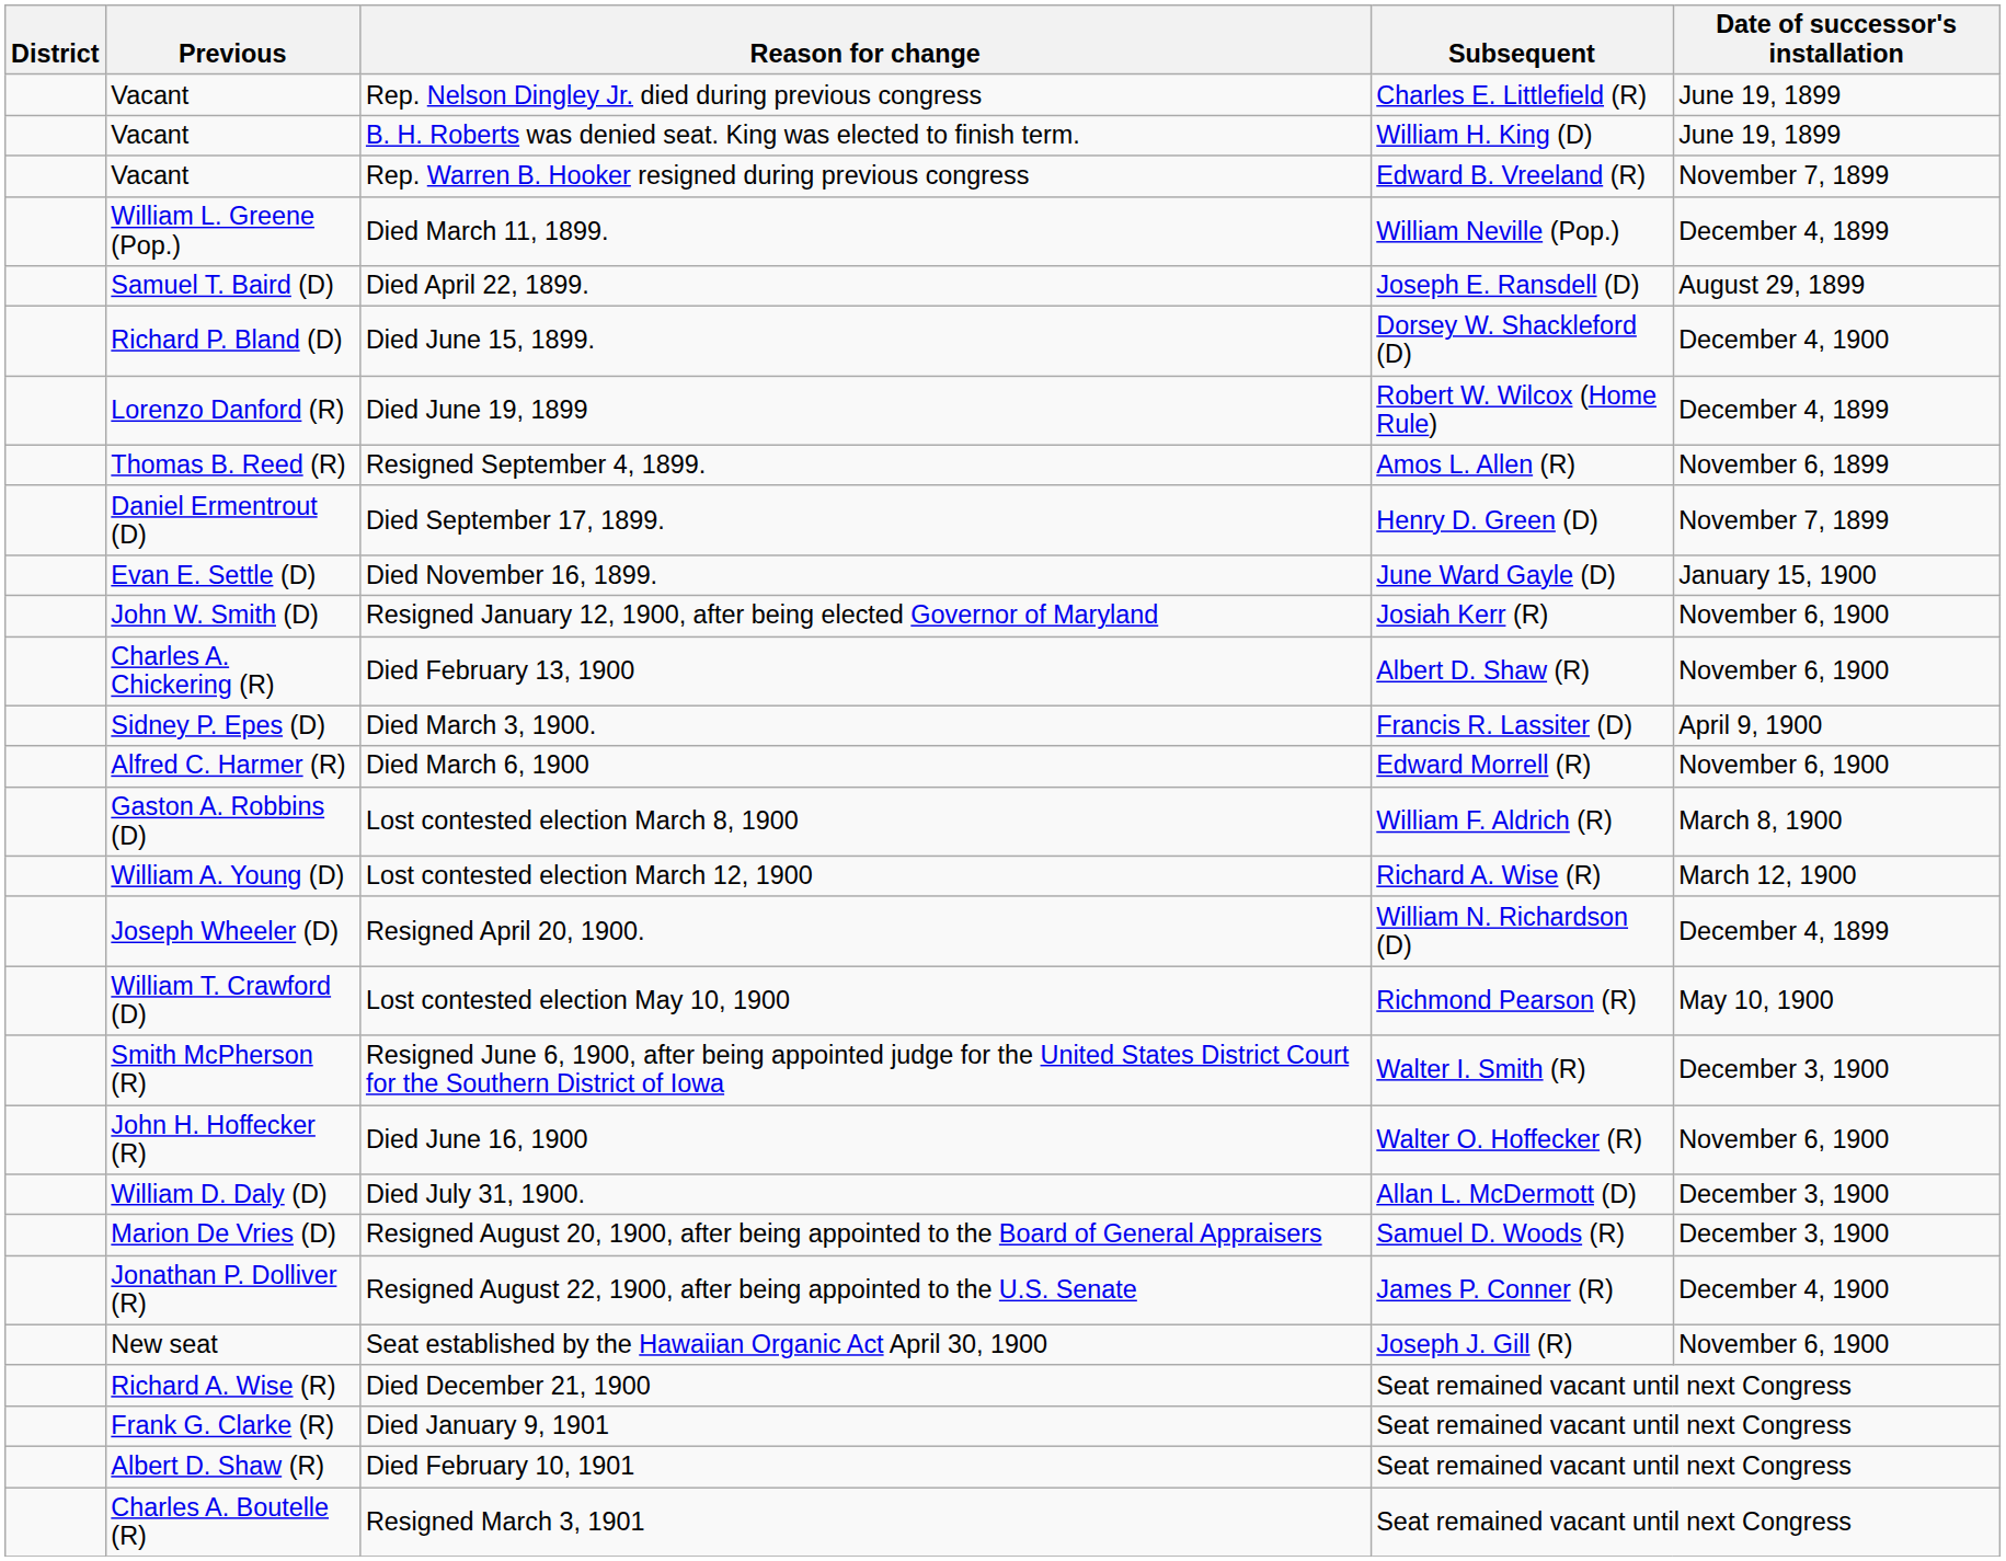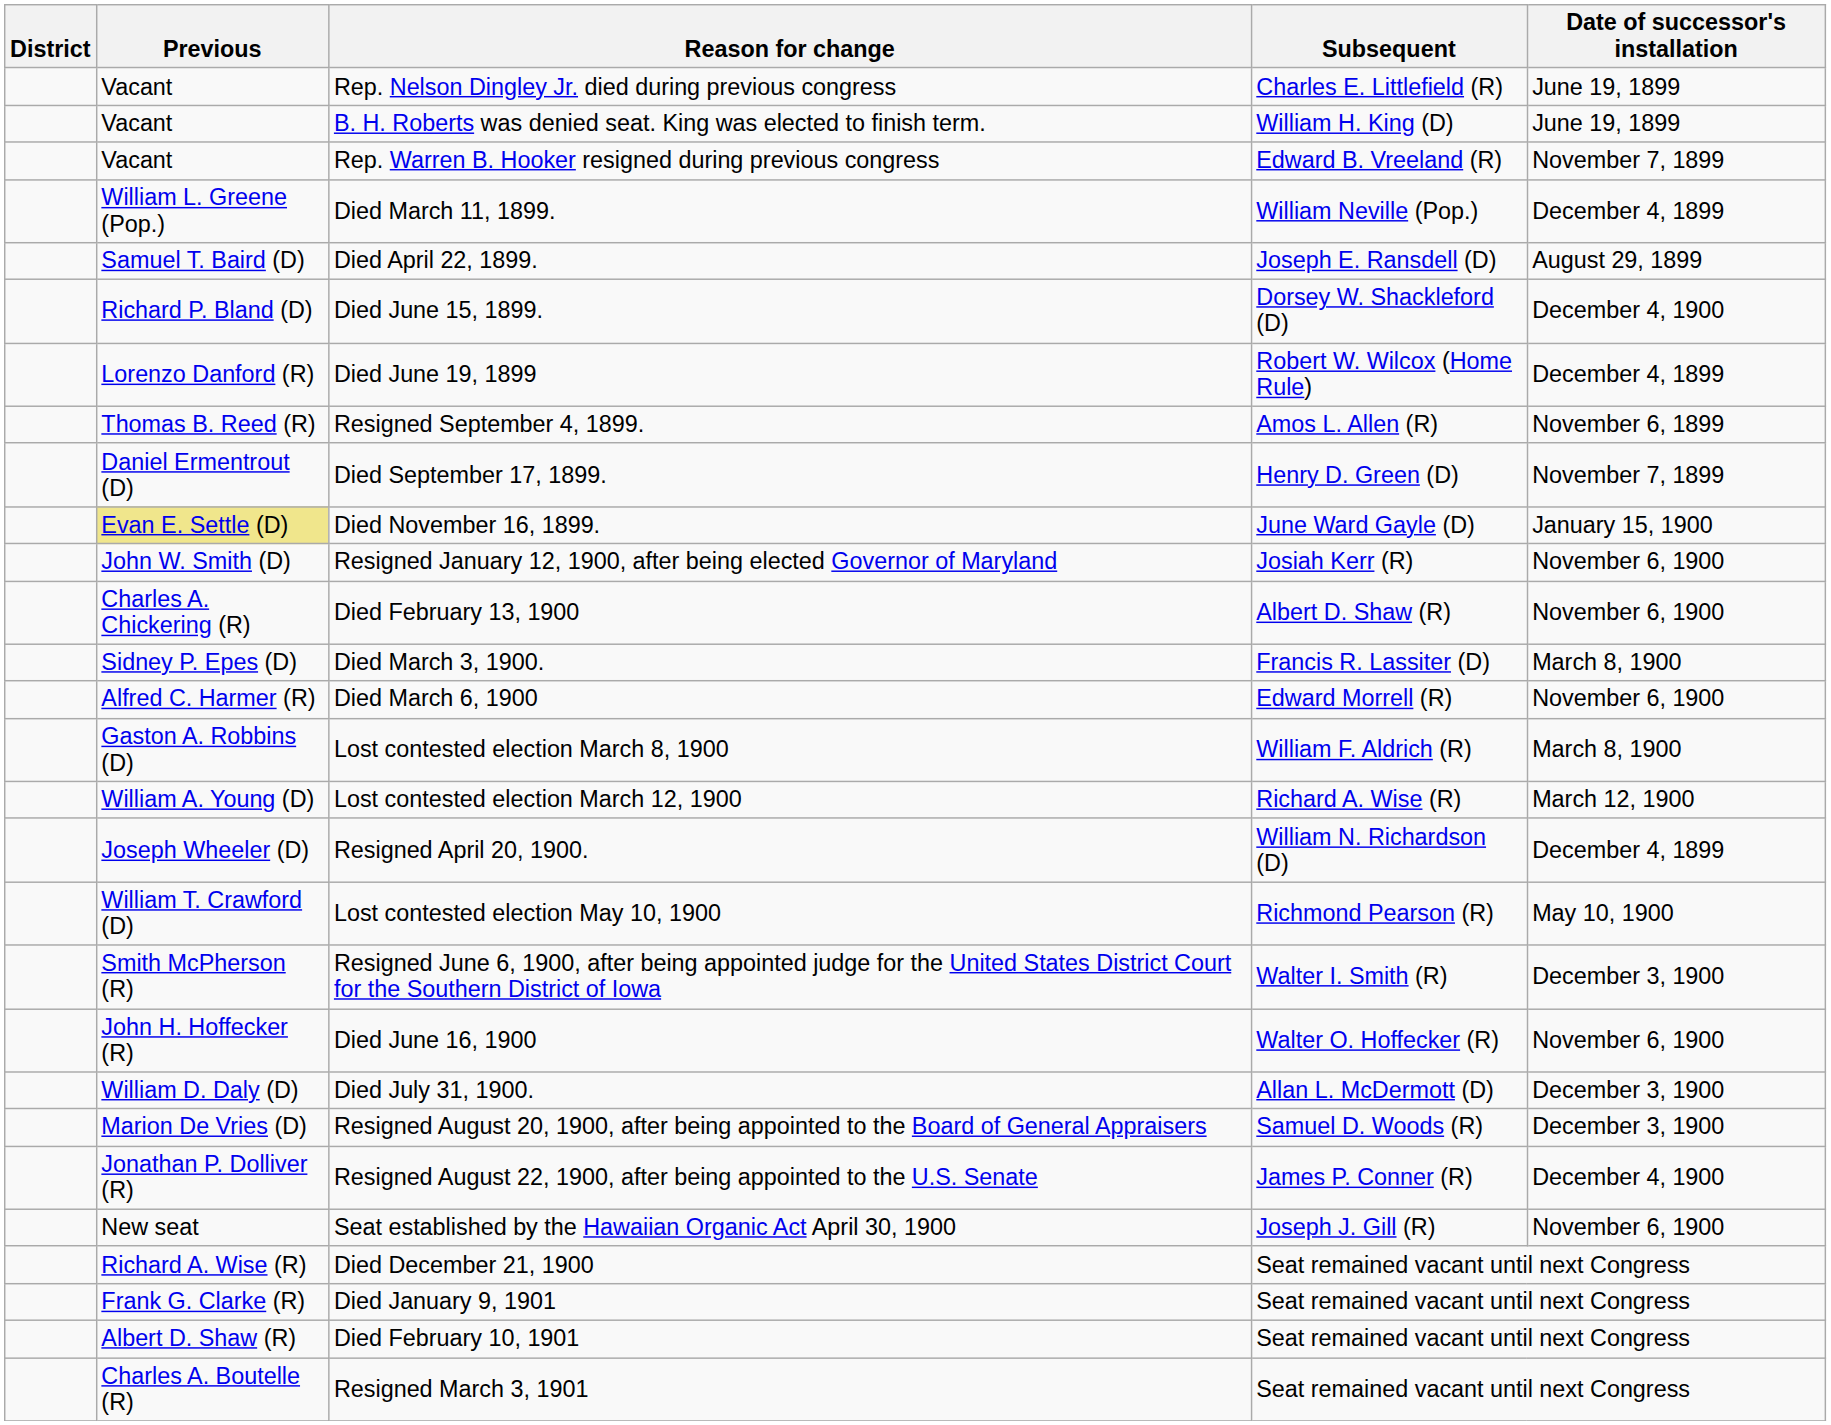Died November 16, 1899. | Previous: no background -> khaki background
Died March 3, 1900. | Date of successor's installation: April 9, 1900 -> March 8, 1900
